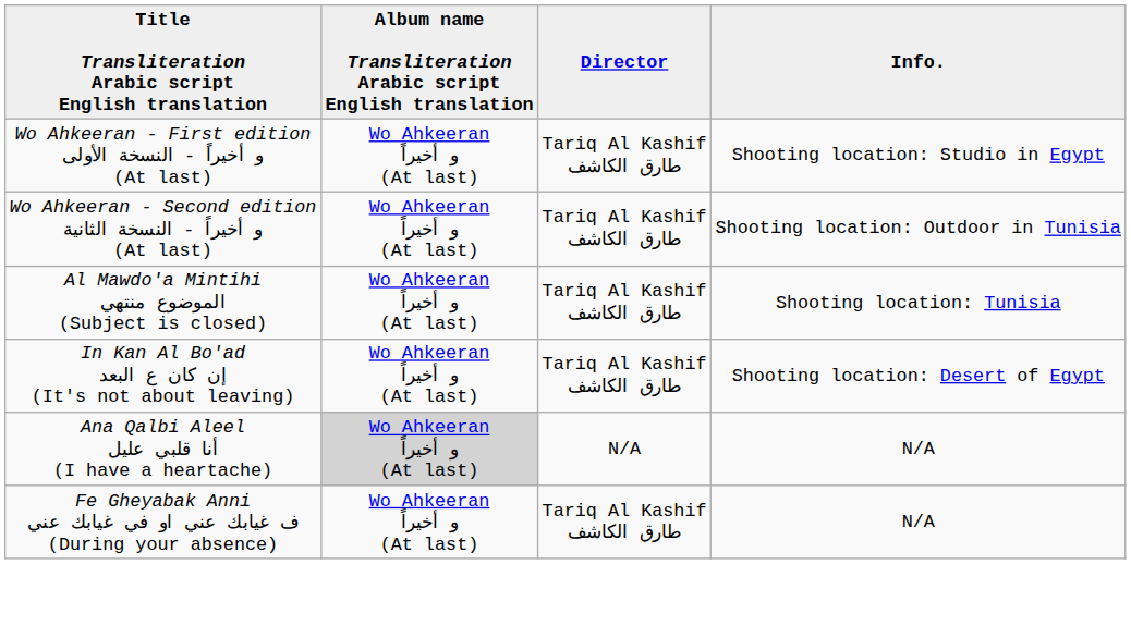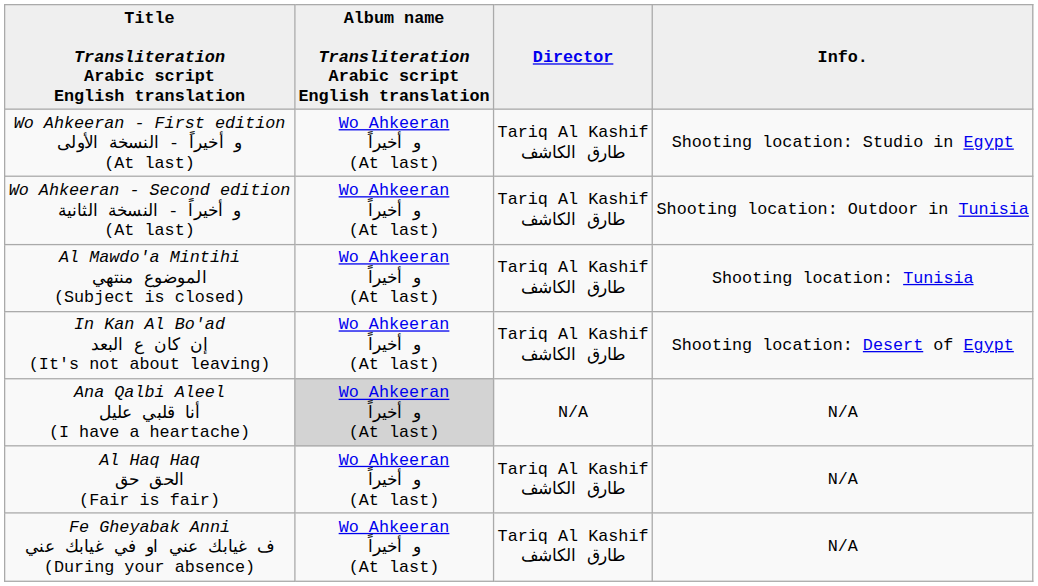+ row: Al Haq Haq الحق حق (Fair is fair) | Wo Ahkeeran و أخيراً (At last) | Tariq Al Kashif طارق الكاشف | N/A
